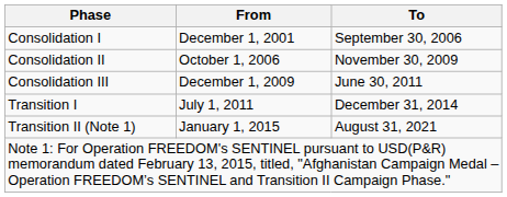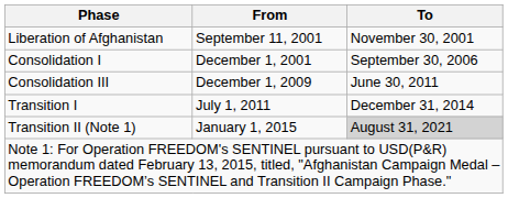+ row: Liberation of Afghanistan | September 11, 2001 | November 30, 2001
- row: Consolidation II | October 1, 2006 | November 30, 2009
Transition II (Note 1) | To: no background -> lightgrey background
